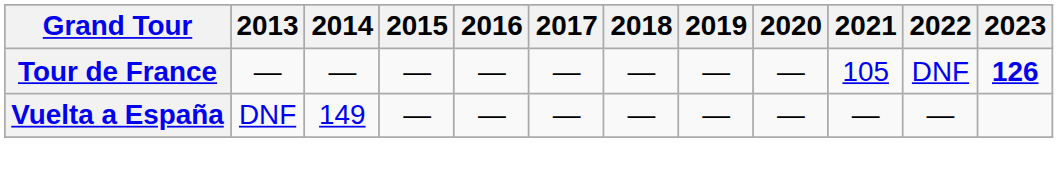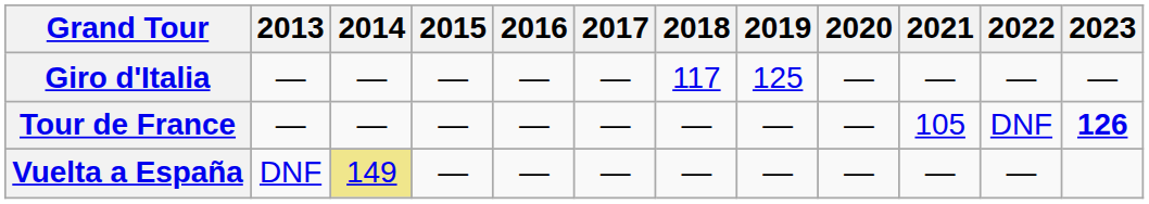+ row: Giro d'Italia | — | — | — | — | — | 117 | 125 | — | — | — | —
Vuelta a España | 2014: no background -> khaki background
